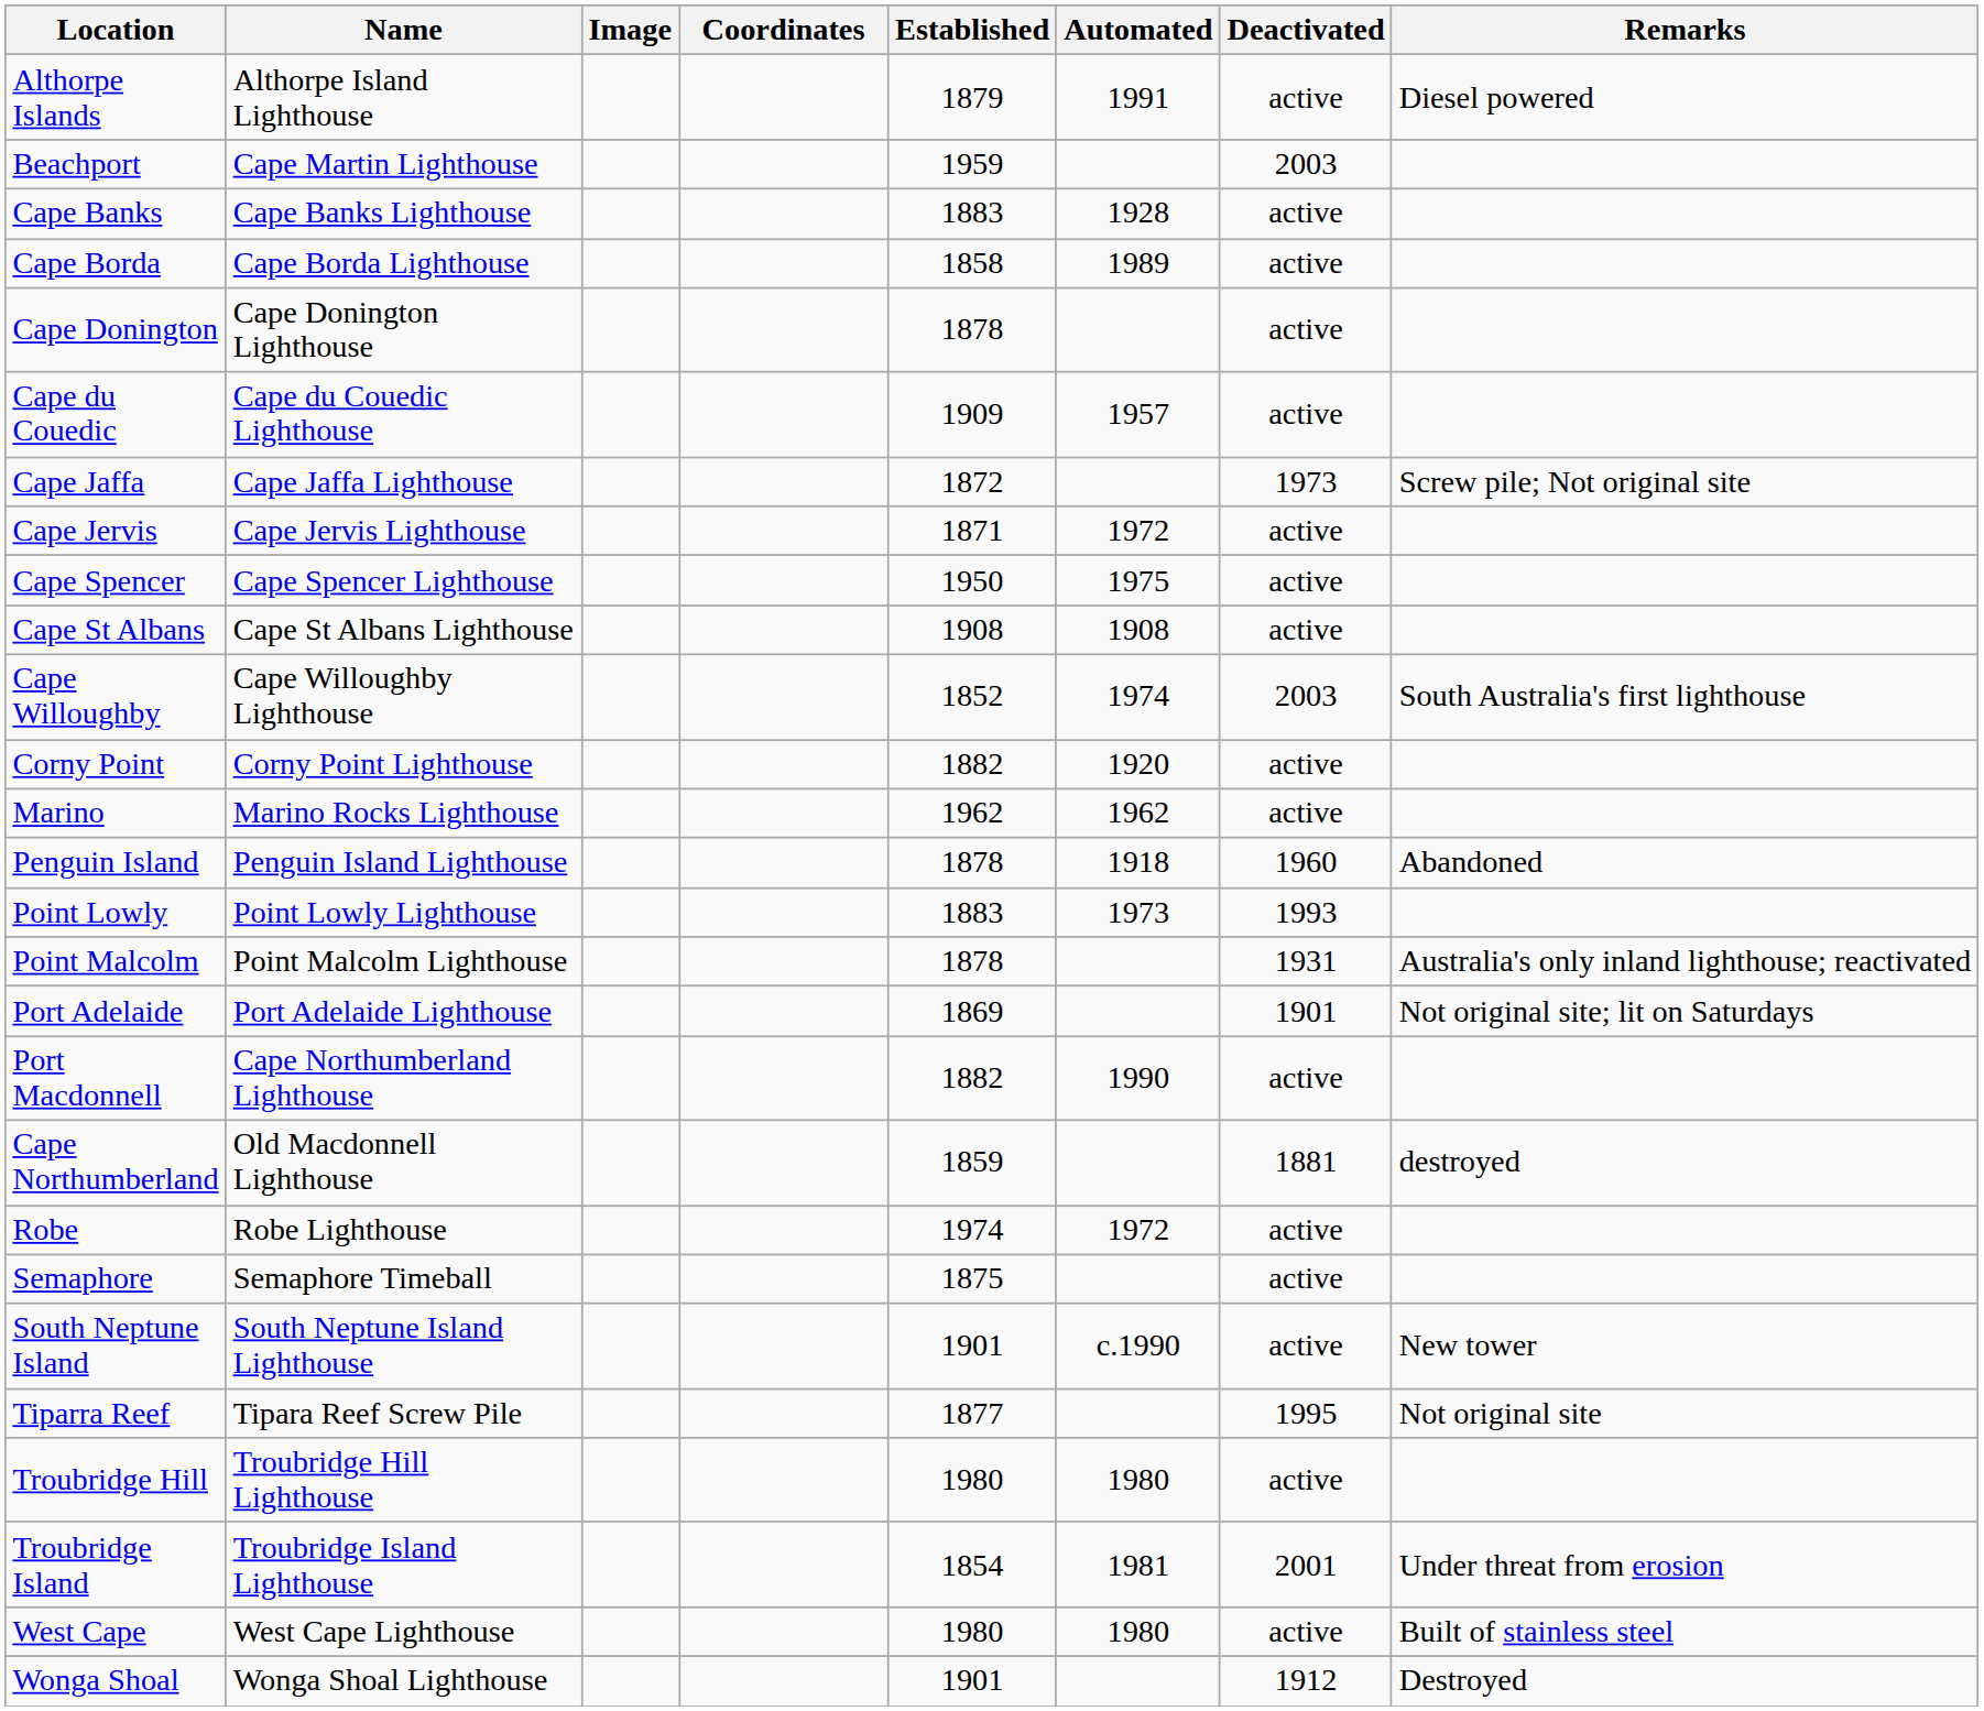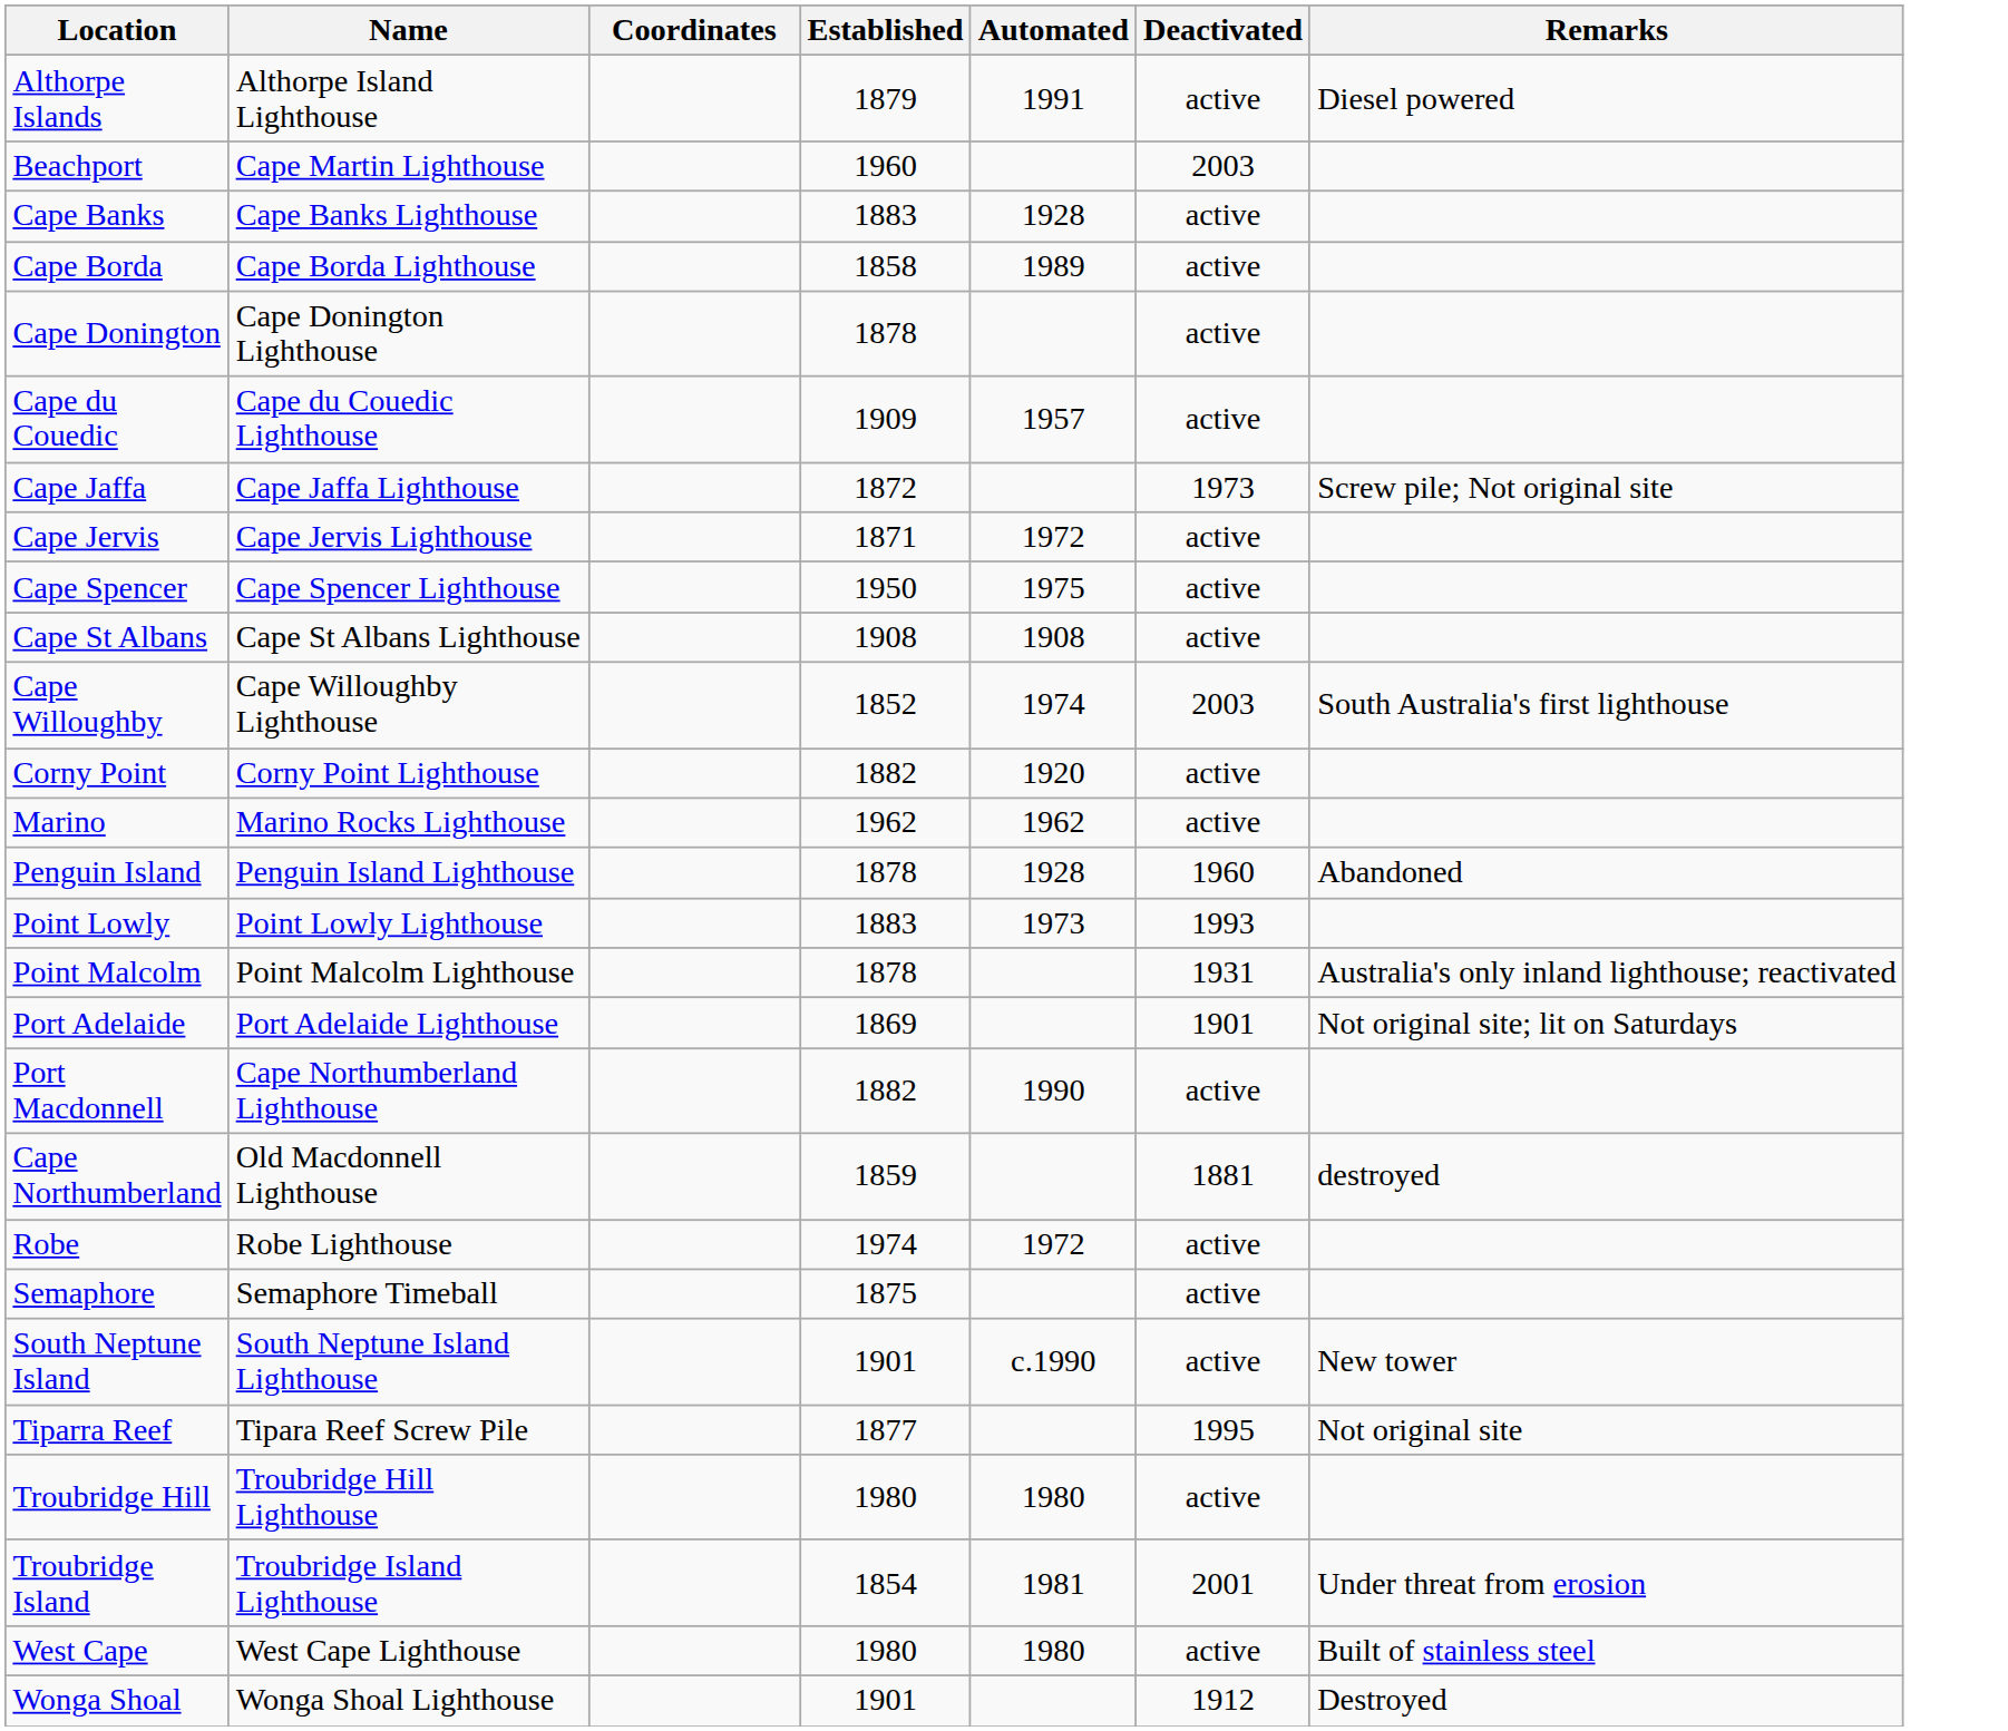- column: Image
Beachport | Established: 1959 -> 1960
Penguin Island | Automated: 1918 -> 1928
